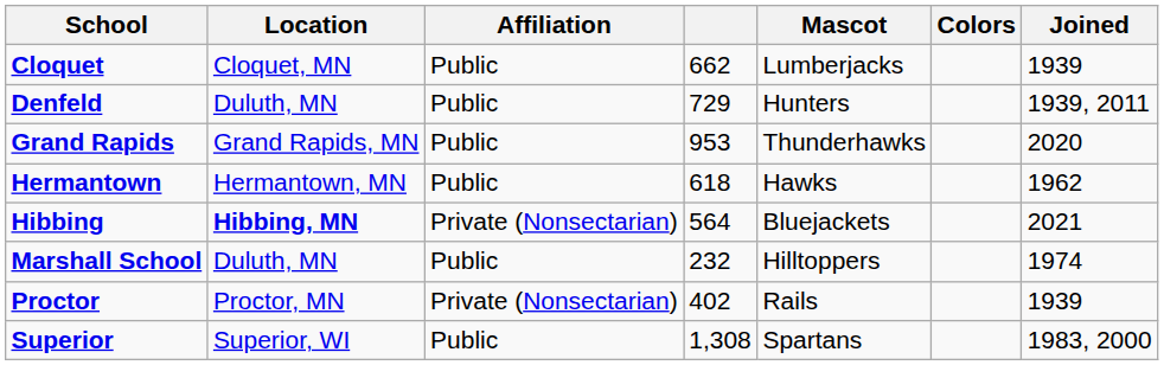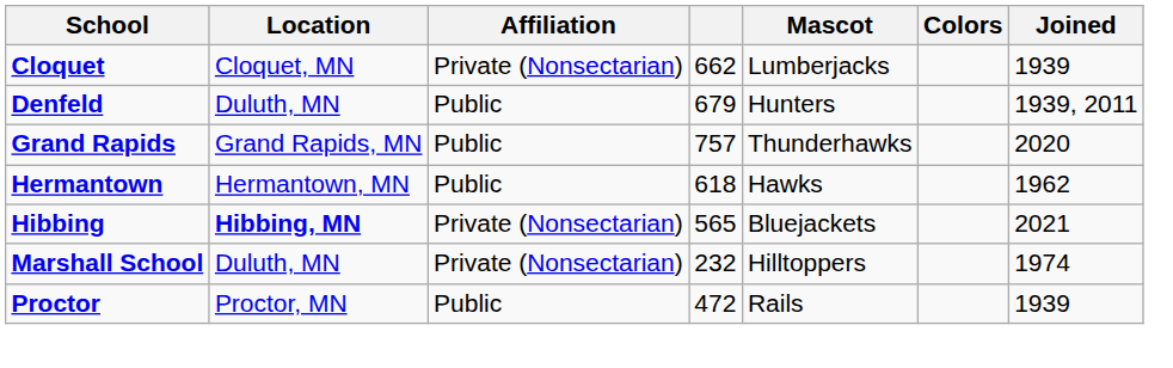Cloquet | Affiliation: Public -> Private (Nonsectarian)
Denfeld | column 4: 729 -> 679
Grand Rapids | column 4: 953 -> 757
Hibbing | column 4: 564 -> 565
Marshall School | Affiliation: Public -> Private (Nonsectarian)
Proctor | Affiliation: Private (Nonsectarian) -> Public
Proctor | column 4: 402 -> 472
- row: Superior | Superior, WI | Public | 1,308 | Spartans | 1983, 2000
